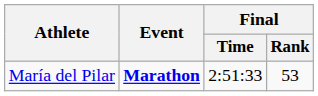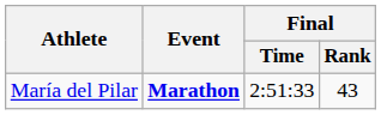María del Pilar | Final / Rank: 53 -> 43
